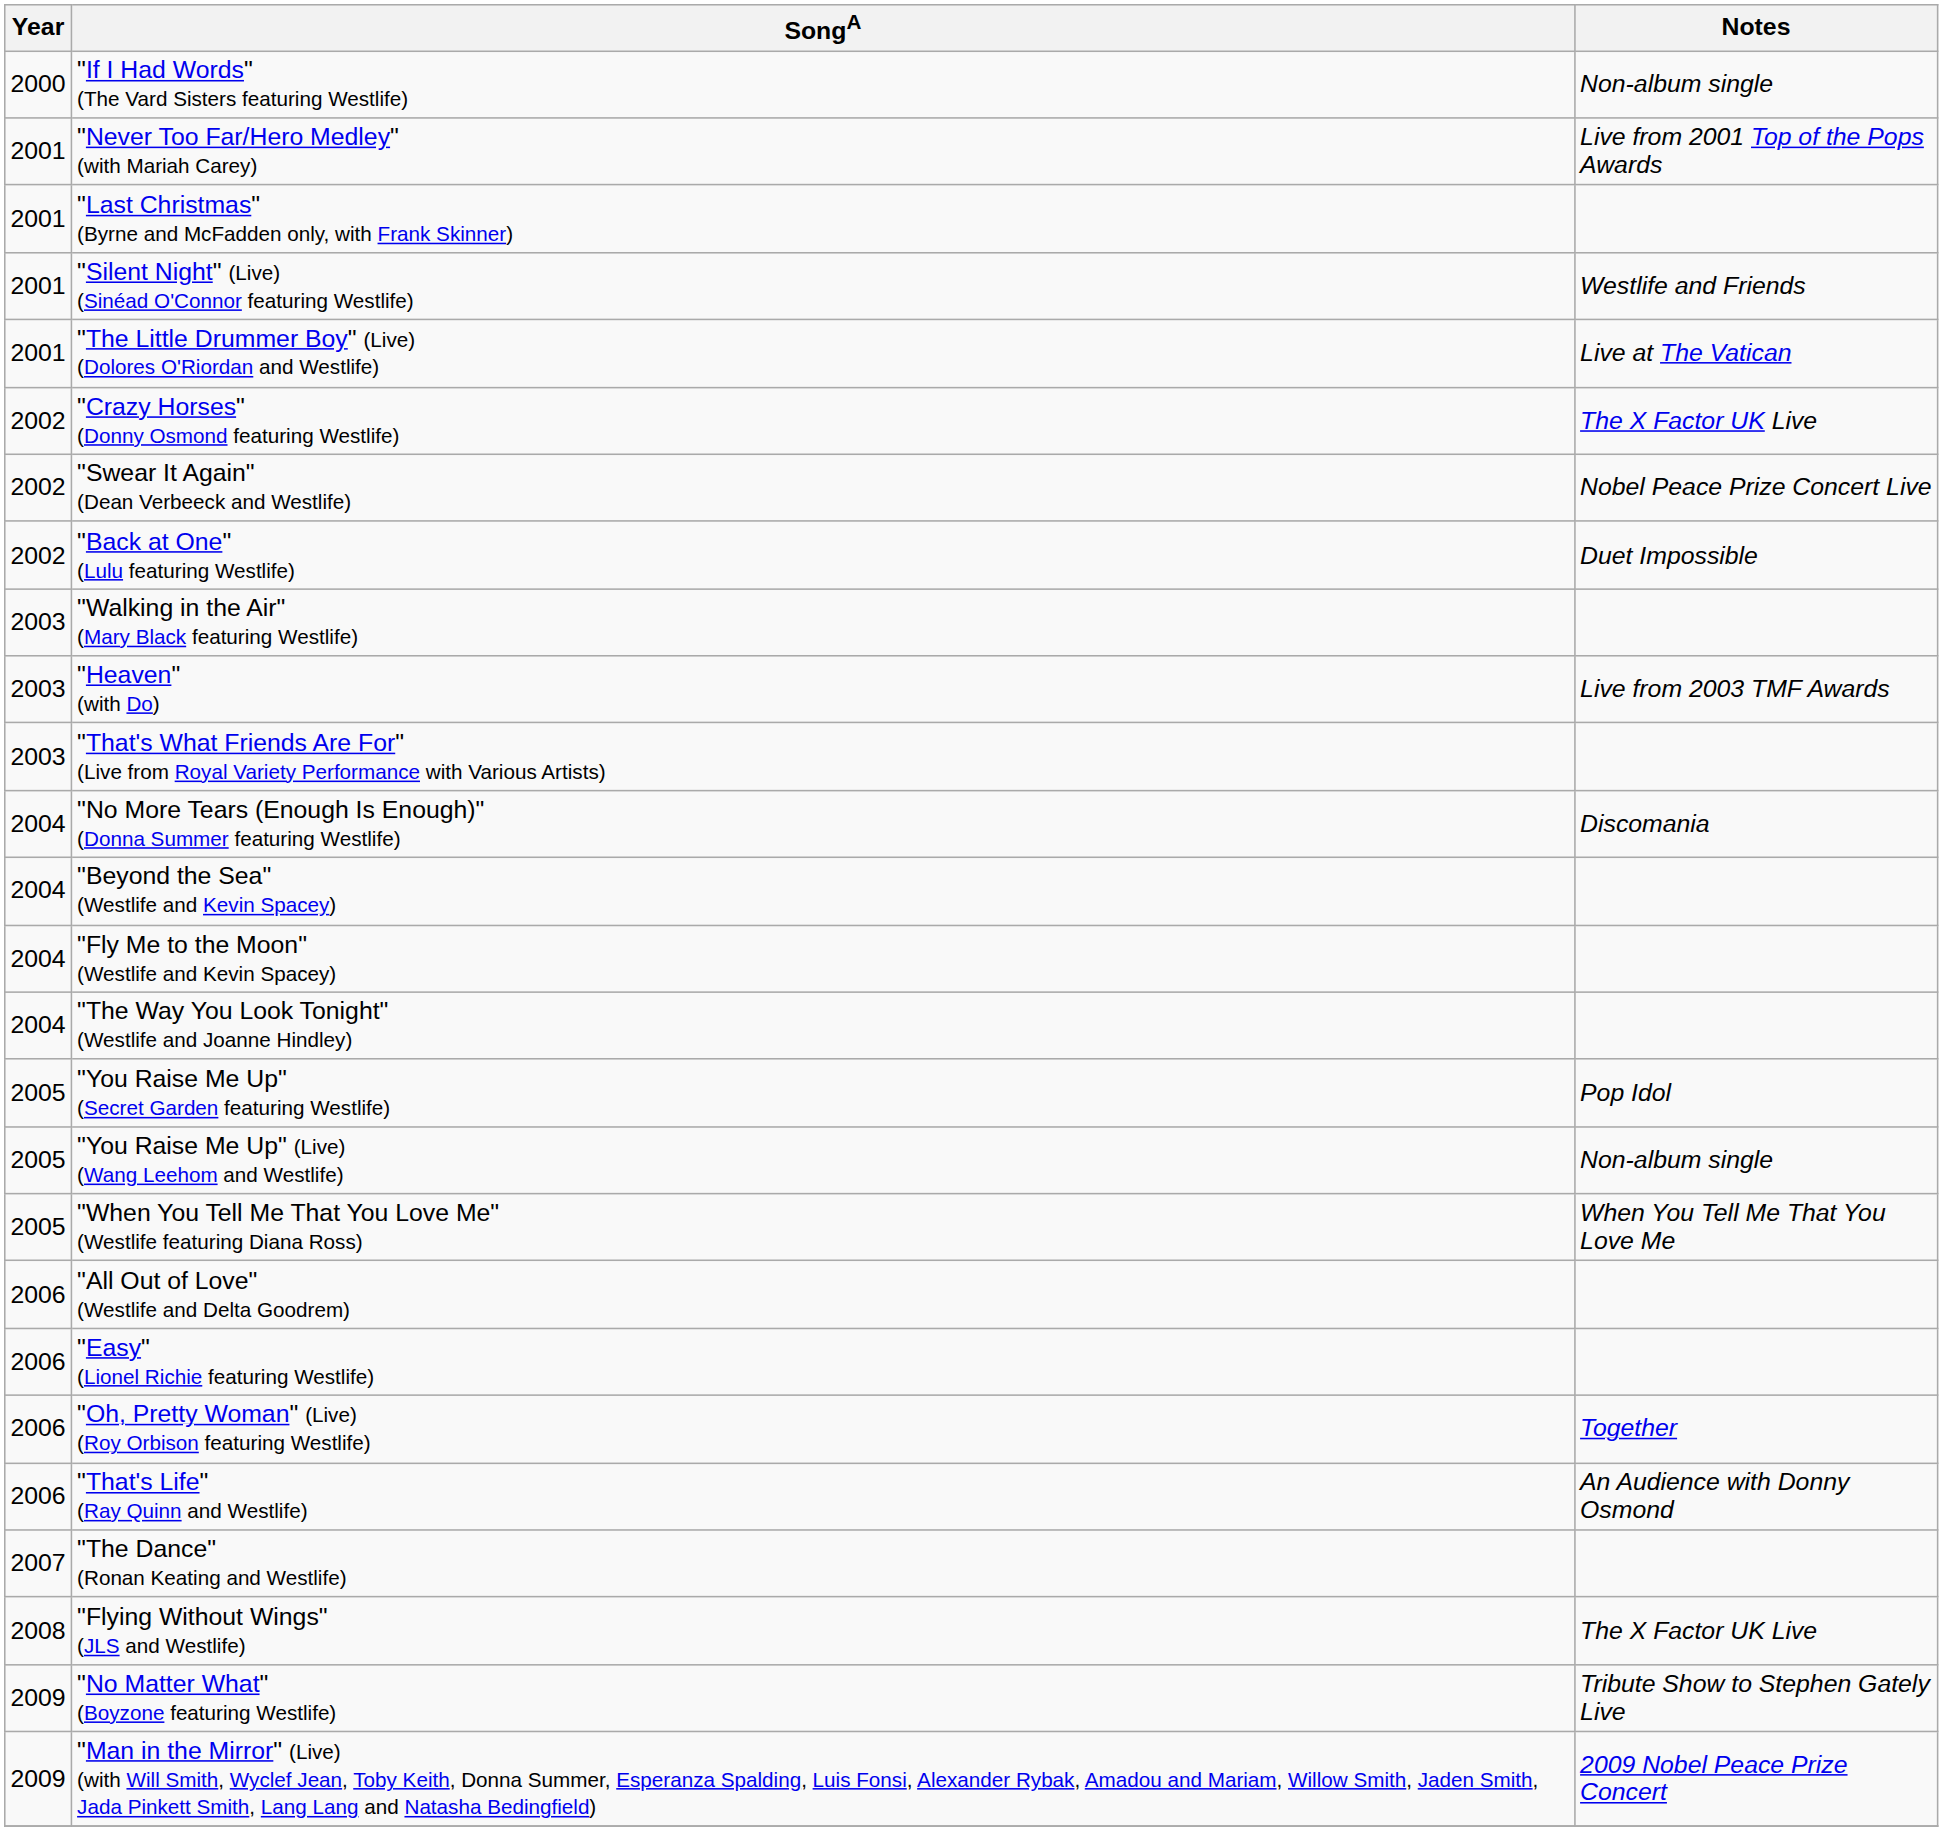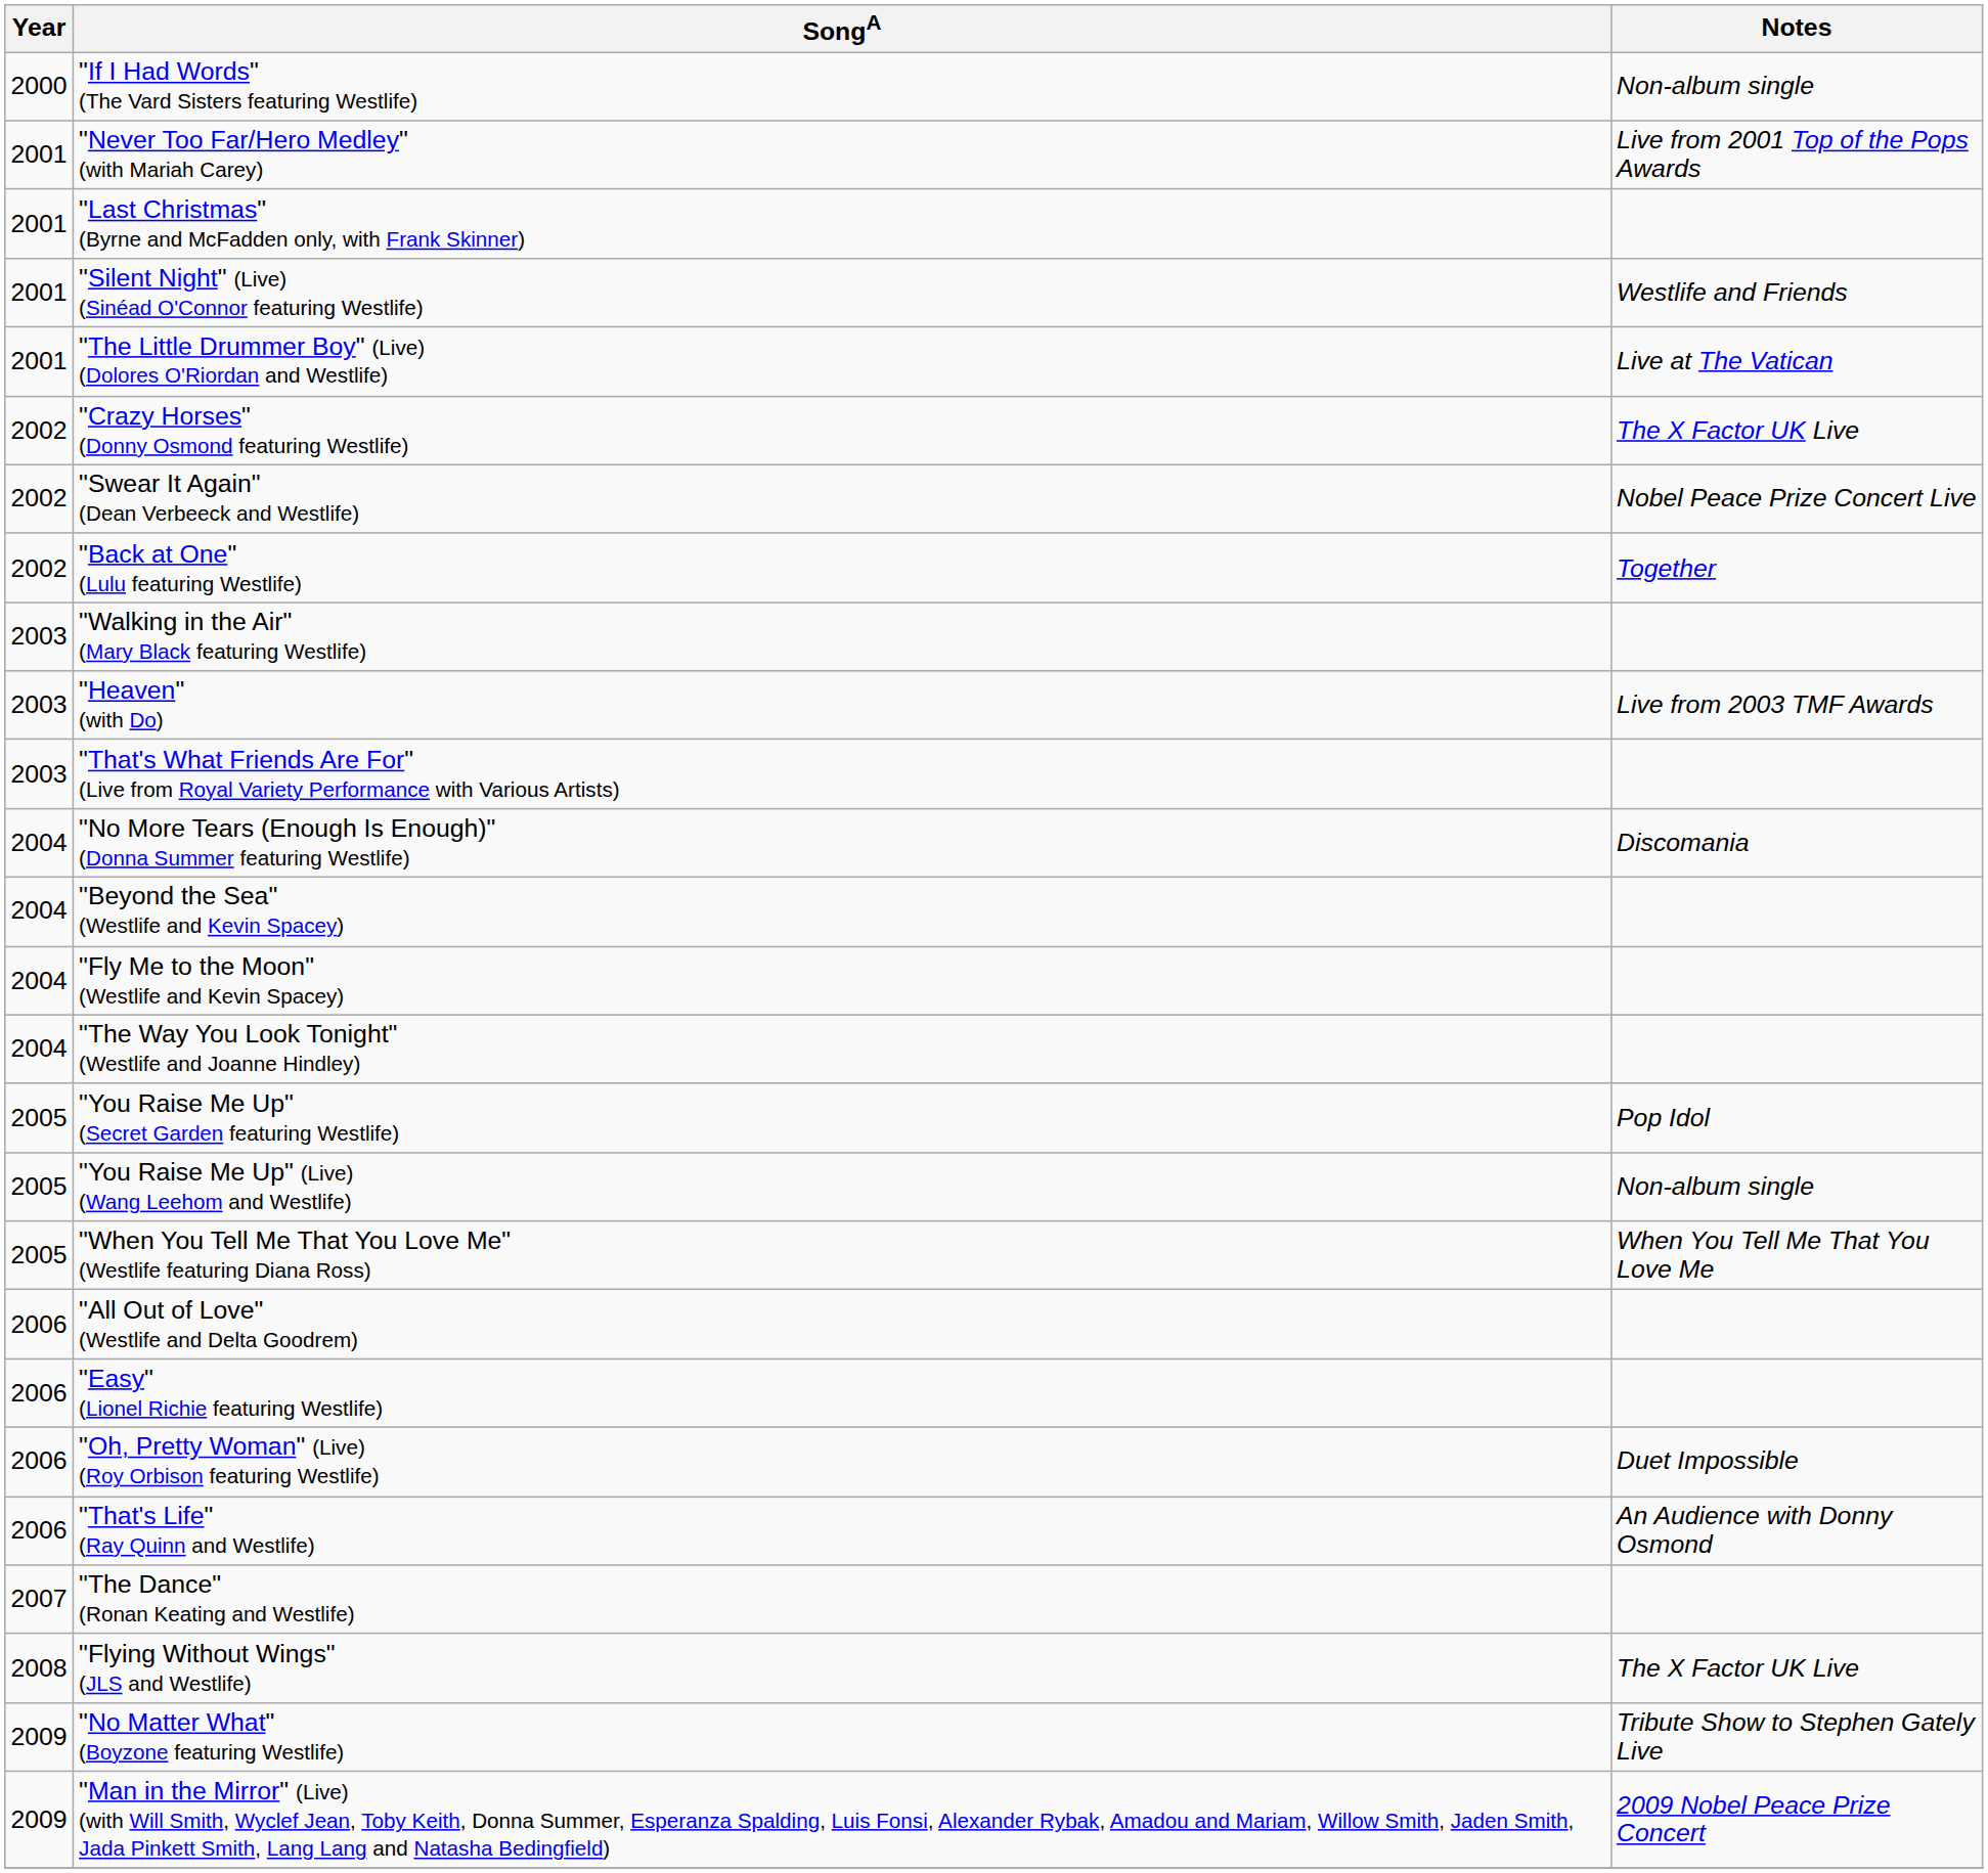"Back at One" (Lulu featuring Westlife) | Notes: Duet Impossible -> Together
"Oh, Pretty Woman" (Live) (Roy Orbison featuring Westlife) | Notes: Together -> Duet Impossible
